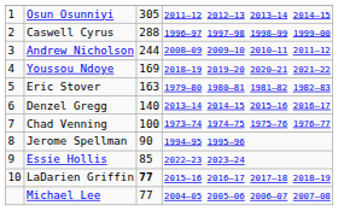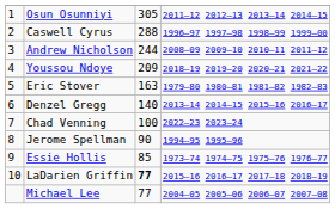Youssou Ndoye | column 3: 169 -> 209
Chad Venning | column 4: 1973–74 1974–75 1975–76 1976–77 -> 2022–23 2023–24
Essie Hollis | column 4: 2022–23 2023–24 -> 1973–74 1974–75 1975–76 1976–77
